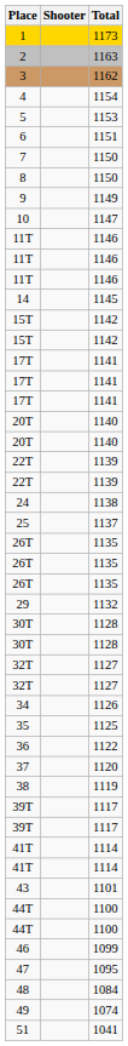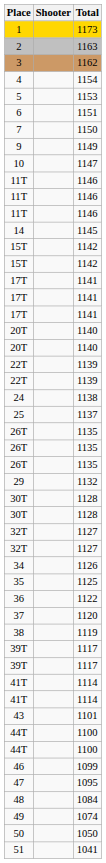- row: 8 | 1150
+ row: 50 | 1050
